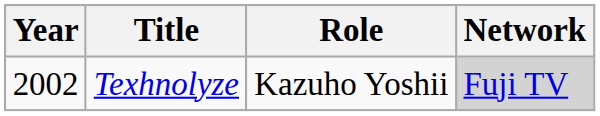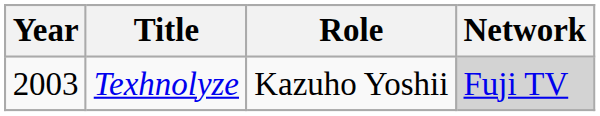Texhnolyze | Year: 2002 -> 2003
